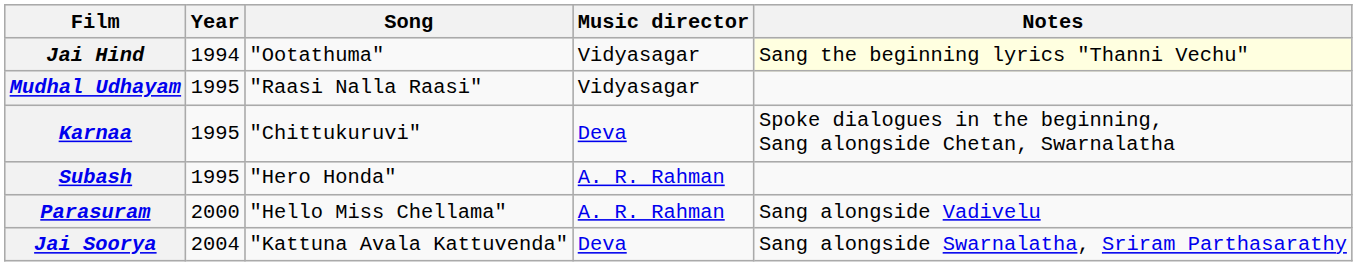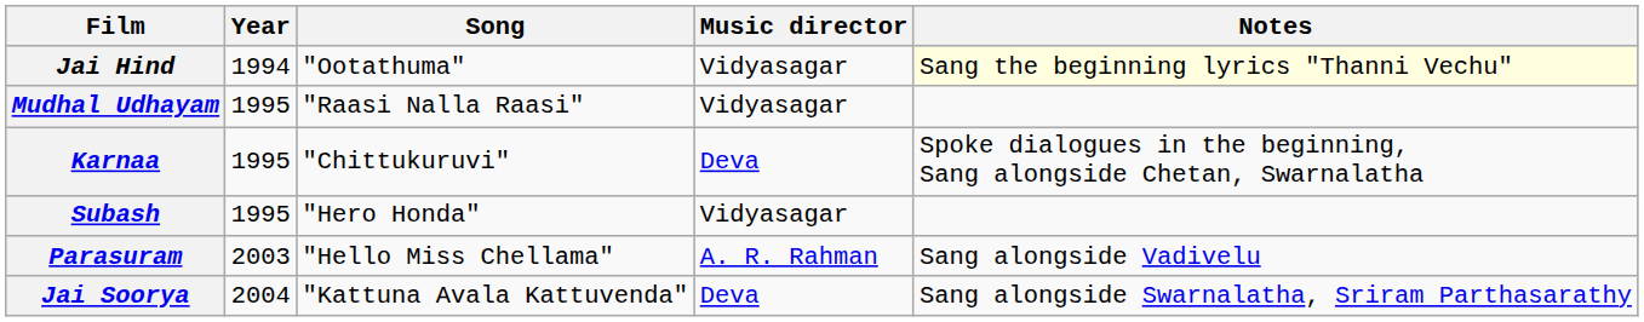Subash | Music director: A. R. Rahman -> Vidyasagar
Parasuram | Year: 2000 -> 2003
